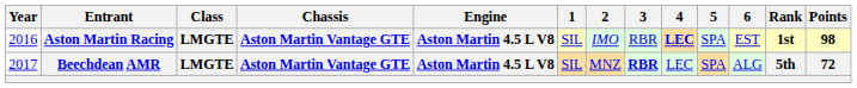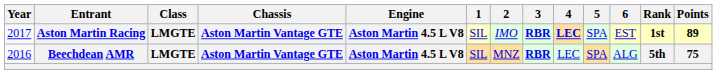Aston Martin Racing | Year: 2016 -> 2017
Aston Martin Racing | 3: normal -> bold
Aston Martin Racing | Points: 98 -> 89
Beechdean AMR | Year: 2017 -> 2016
Beechdean AMR | Points: 72 -> 75
